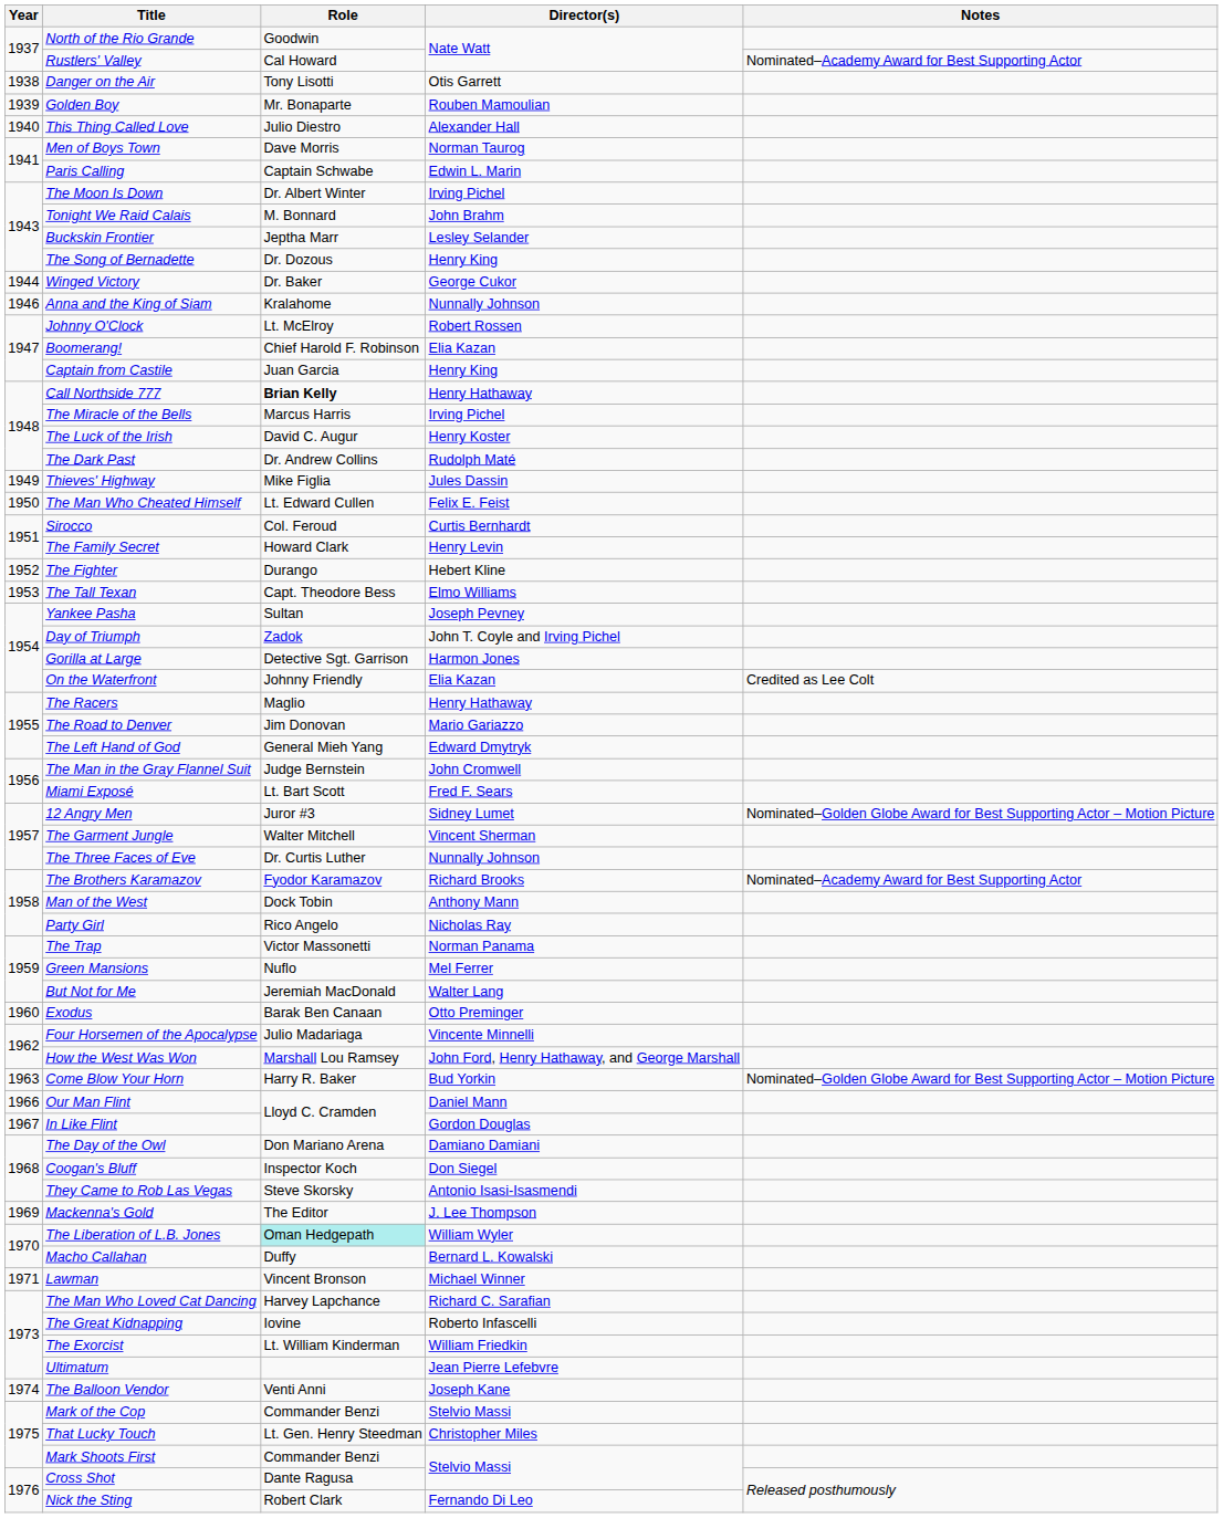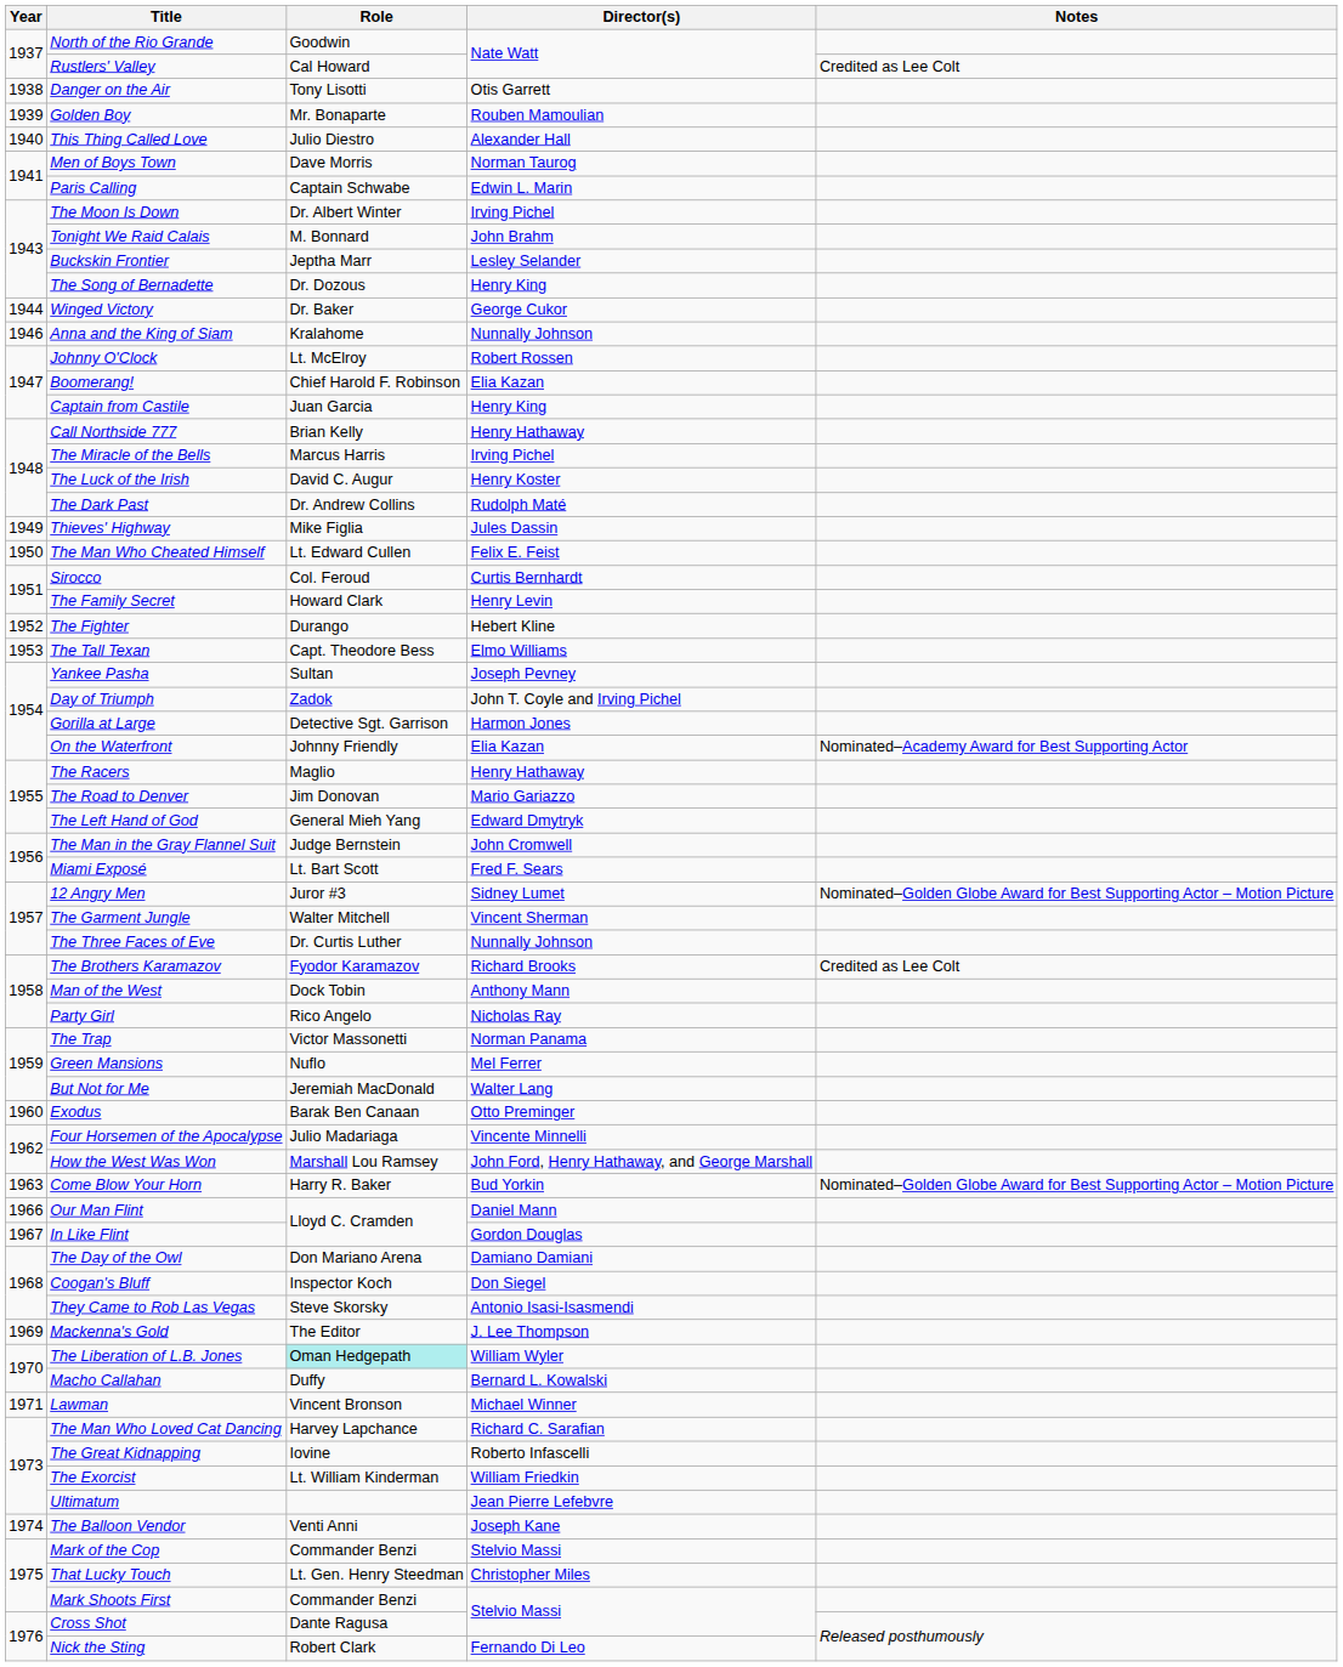Rustlers' Valley | Notes: Nominated–Academy Award for Best Supporting Actor -> Credited as Lee Colt
Call Northside 777 | Role: bold -> normal
On the Waterfront | Notes: Credited as Lee Colt -> Nominated–Academy Award for Best Supporting Actor
The Brothers Karamazov | Notes: Nominated–Academy Award for Best Supporting Actor -> Credited as Lee Colt
